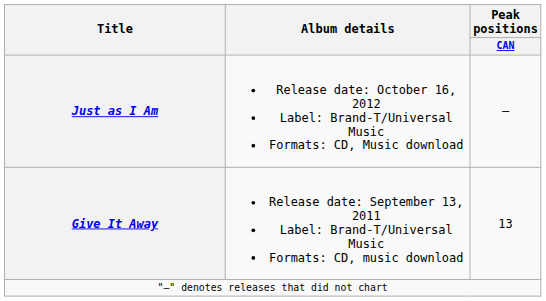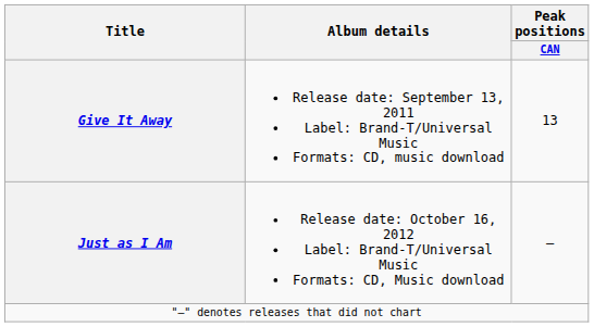rows swapped: Give It Away <-> Just as I Am
